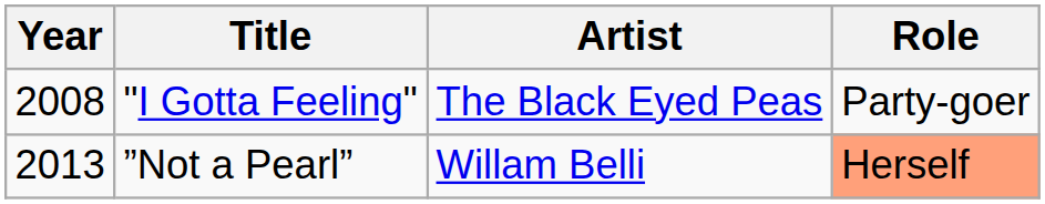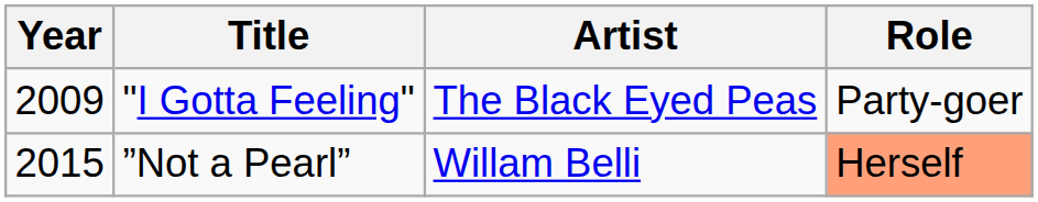"I Gotta Feeling" | Year: 2008 -> 2009
”Not a Pearl” | Year: 2013 -> 2015
